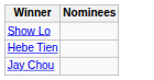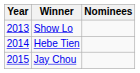+ column: Year | 2013 | 2014 | 2015
